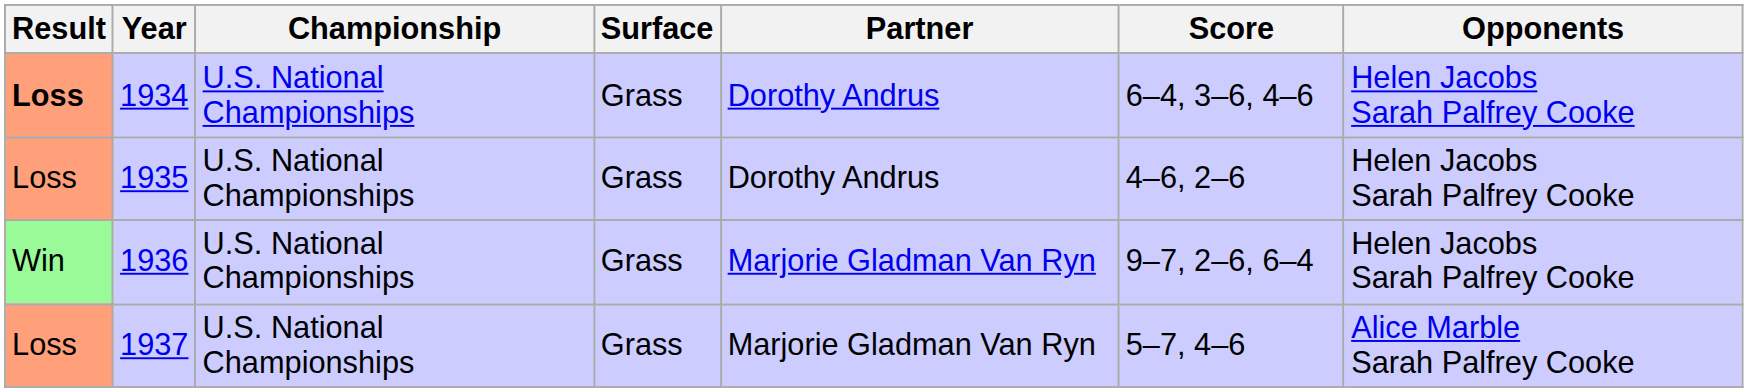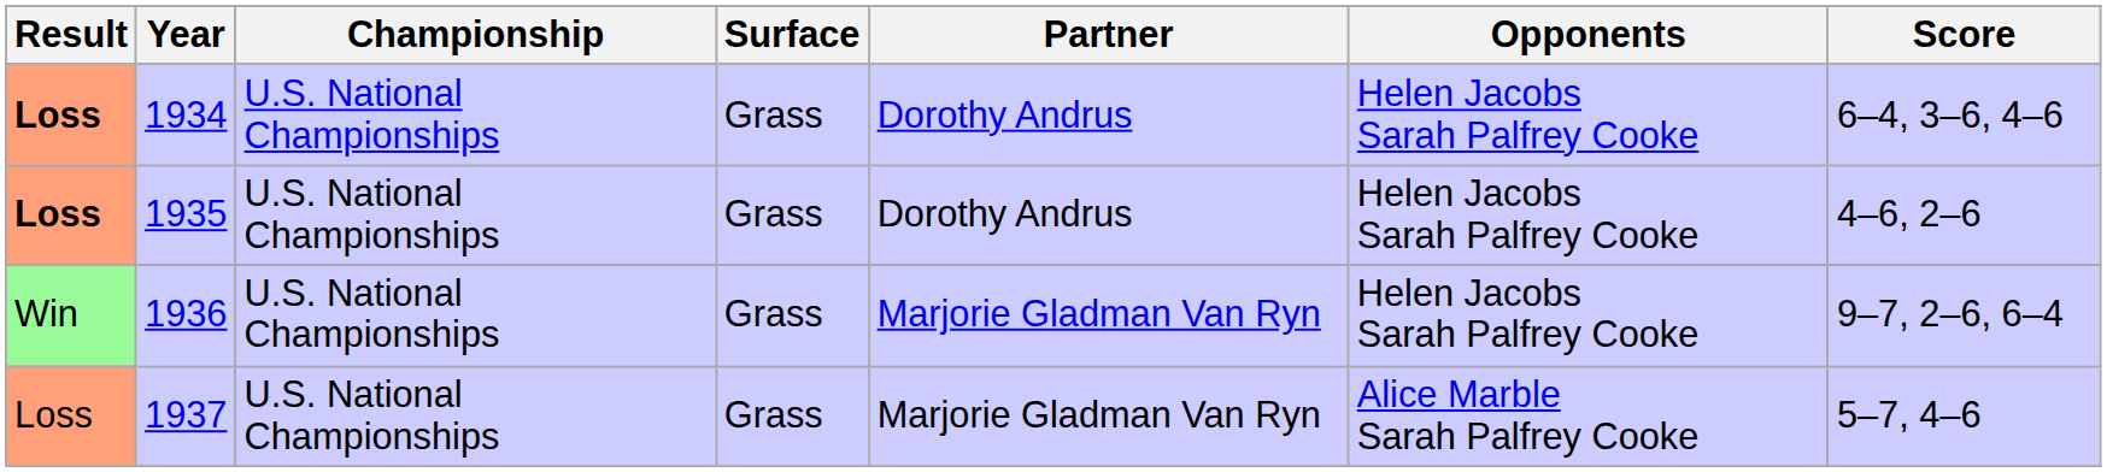columns swapped: Opponents <-> Score
1935 | Result: normal -> bold
